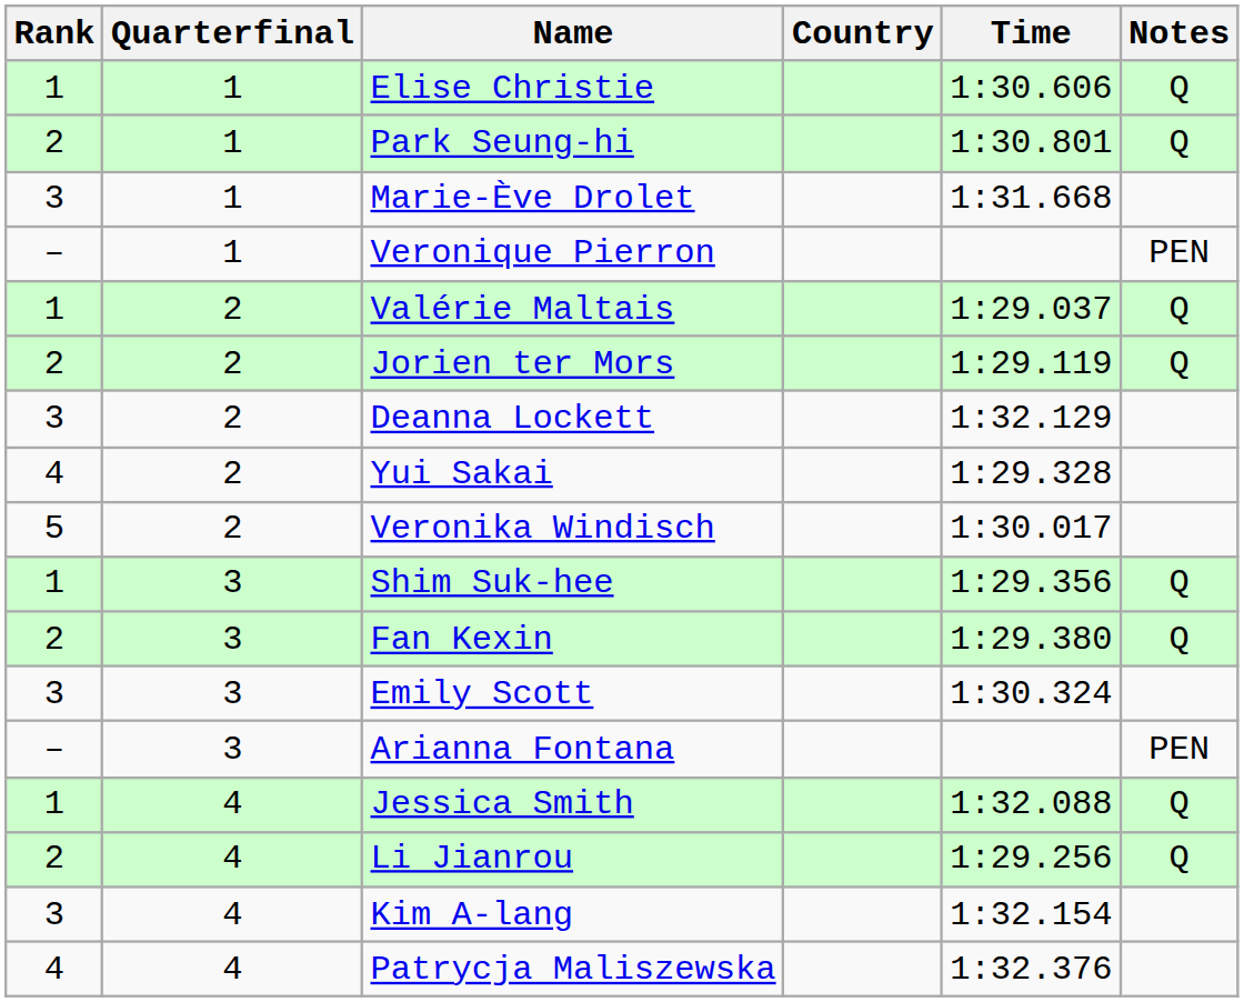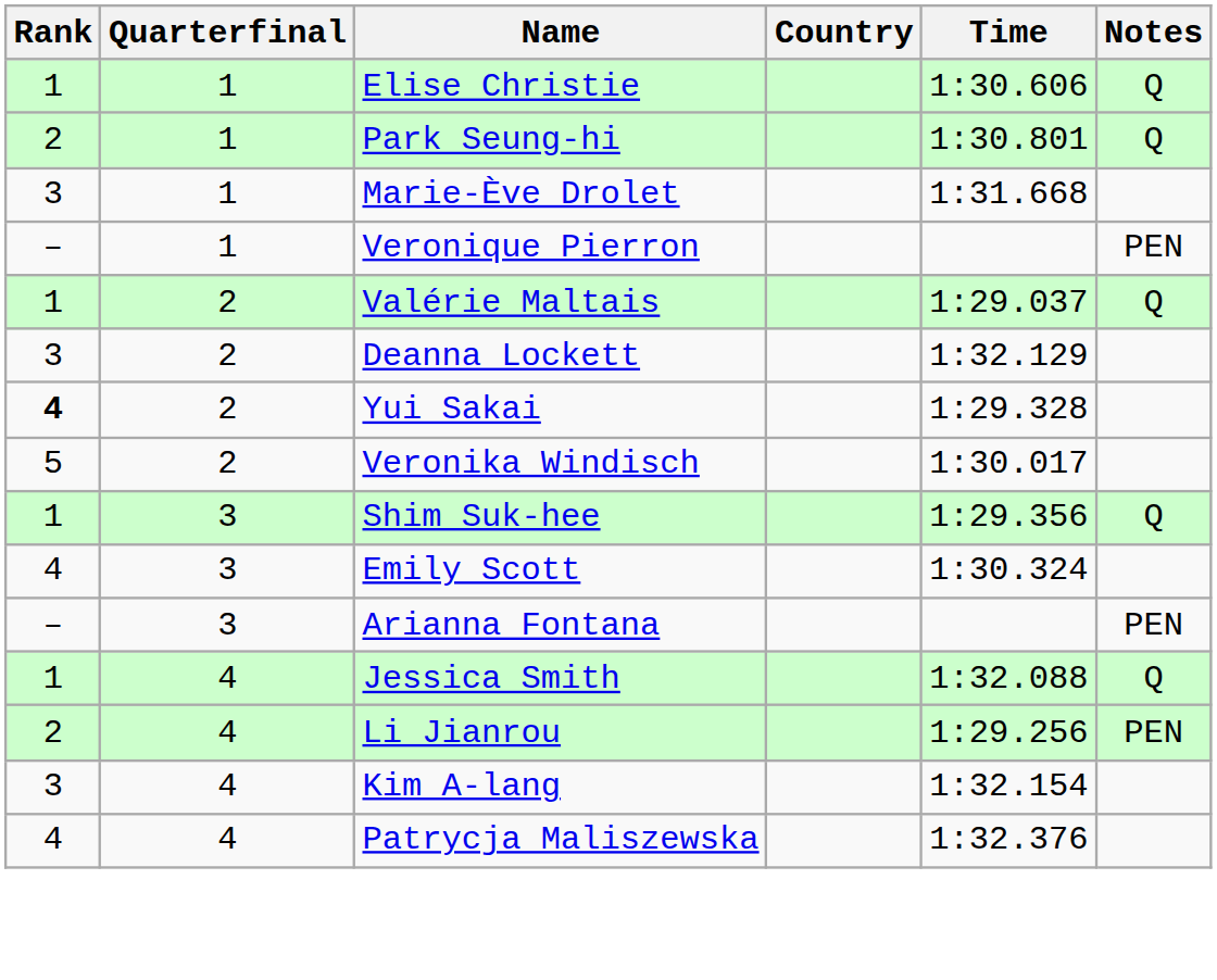- row: 2 | 2 | Jorien ter Mors | 1:29.119 | Q
Yui Sakai | Rank: normal -> bold
- row: 2 | 3 | Fan Kexin | 1:29.380 | Q
Emily Scott | Rank: 3 -> 4
Li Jianrou | Notes: Q -> PEN
